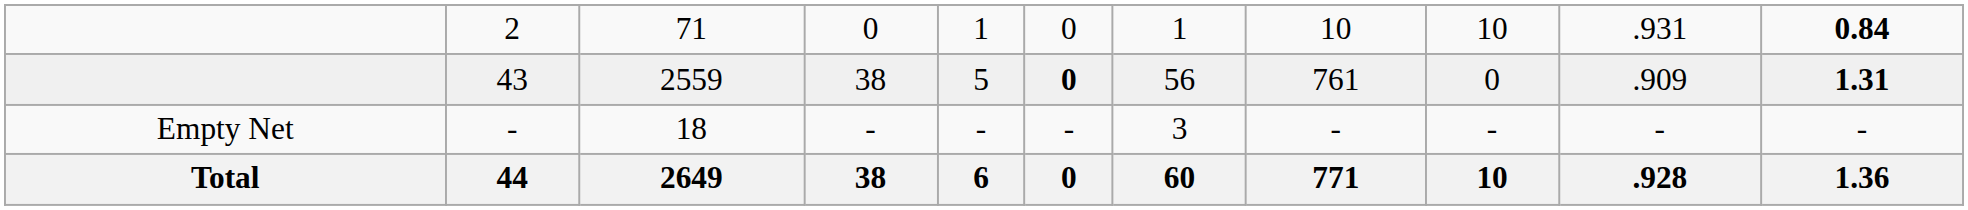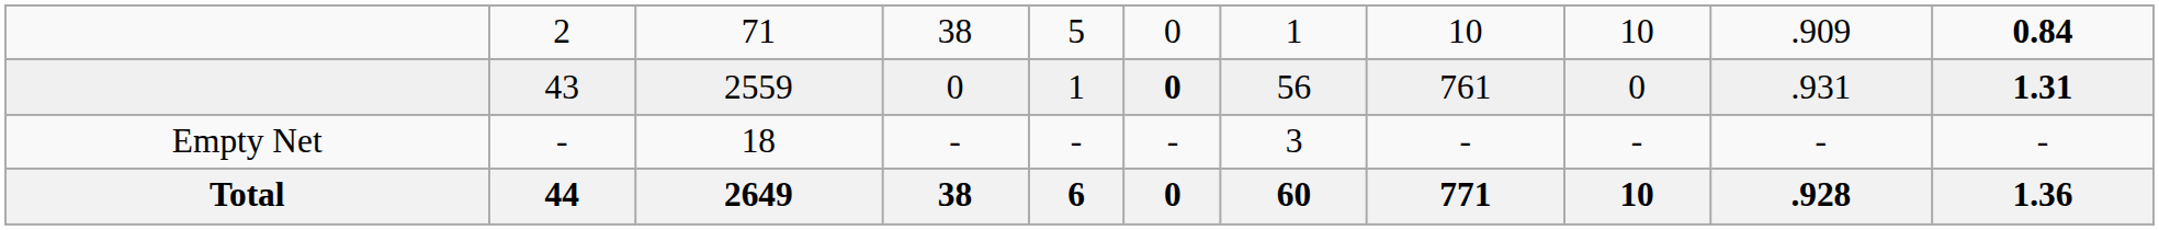2 | column 4: 0 -> 38
2 | column 5: 1 -> 5
2 | column 10: .931 -> .909
43 | column 4: 38 -> 0
43 | column 5: 5 -> 1
43 | column 10: .909 -> .931
